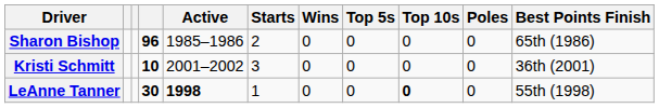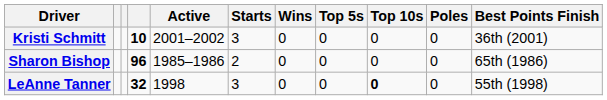rows swapped: Sharon Bishop <-> Kristi Schmitt
LeAnne Tanner | column 4: 30 -> 32
LeAnne Tanner | Active: bold -> normal
LeAnne Tanner | Starts: 1 -> 3
